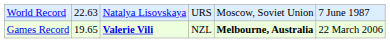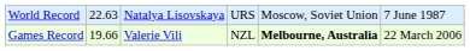Games Record | column 2: 19.65 -> 19.66
Games Record | column 3: bold -> normal
